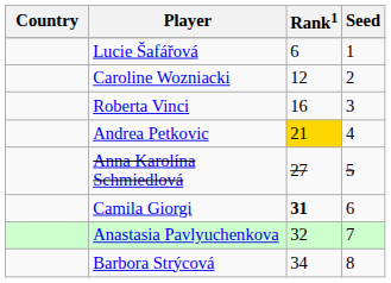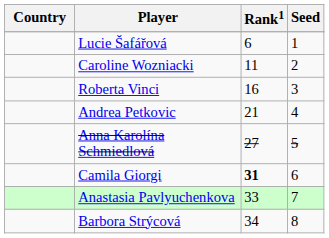Caroline Wozniacki | Rank1: 12 -> 11
Andrea Petkovic | Rank1: gold background -> no background
Anastasia Pavlyuchenkova | Rank1: 32 -> 33
